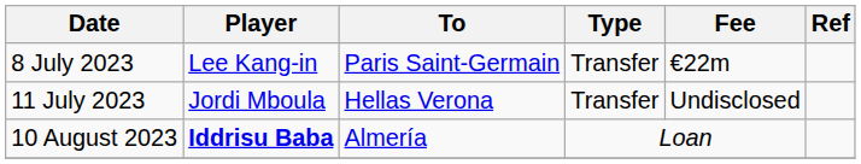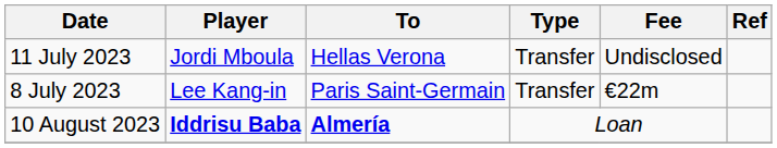rows swapped: 8 July 2023 <-> 11 July 2023
10 August 2023 | To: normal -> bold
